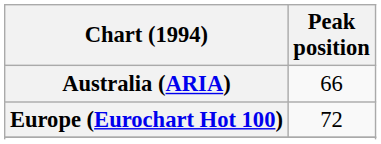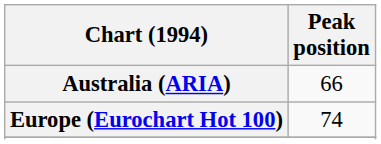Europe (Eurochart Hot 100) | Peak position: 72 -> 74
